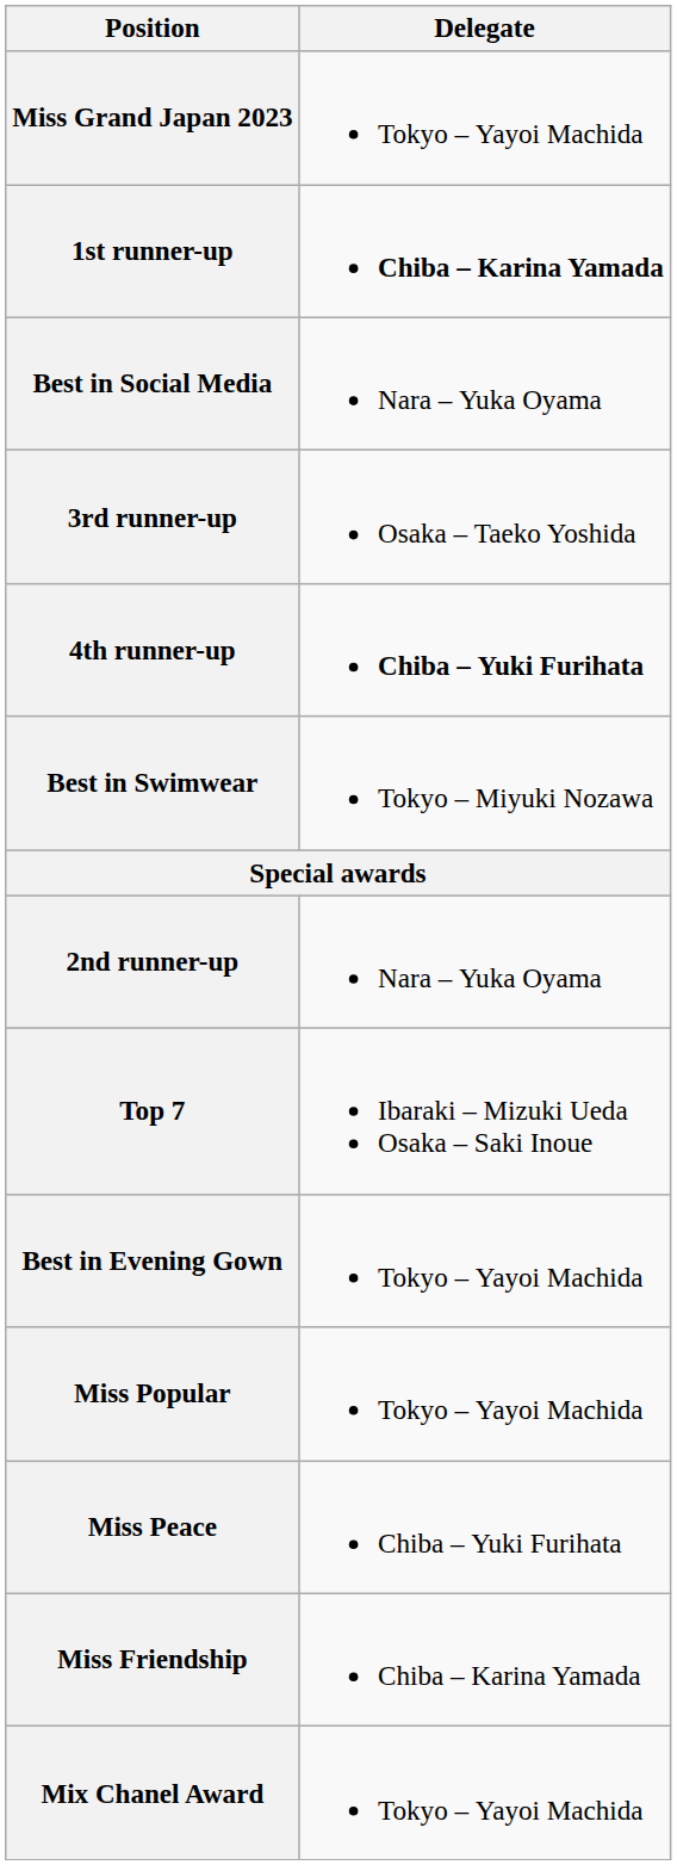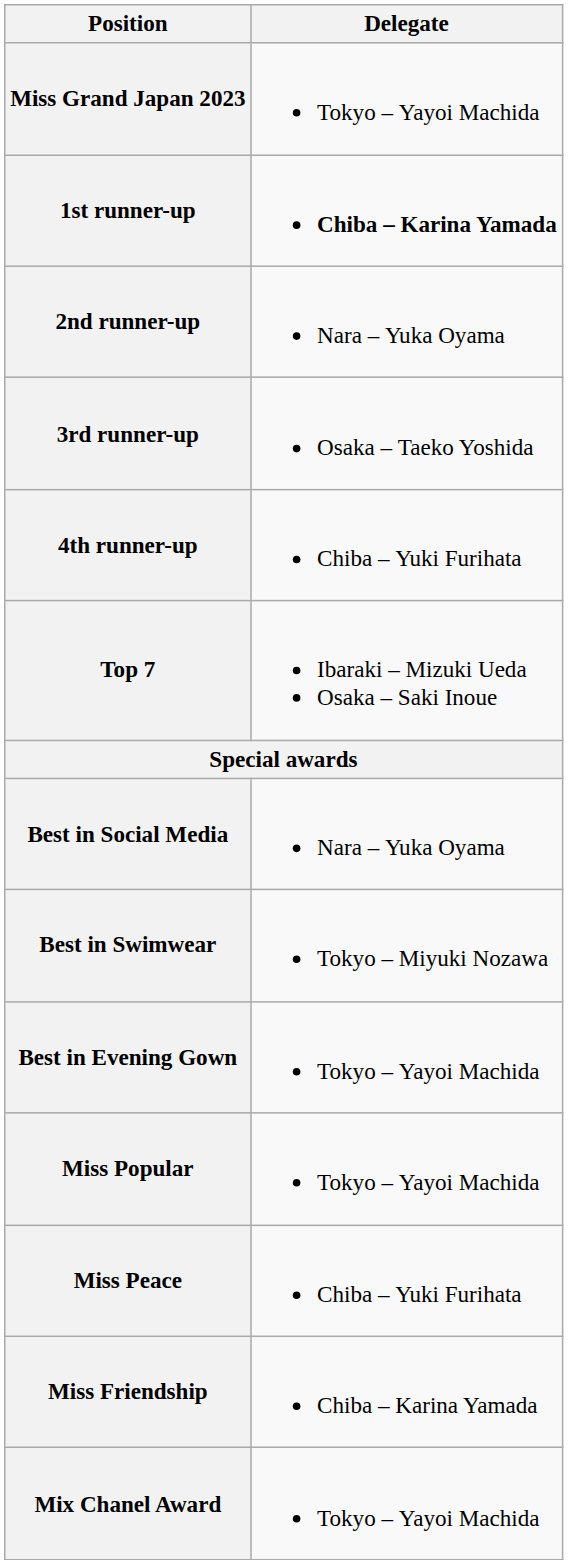rows swapped: 2nd runner-up <-> Best in Social Media
4th runner-up | Delegate: bold -> normal
rows swapped: Top 7 <-> Best in Swimwear
